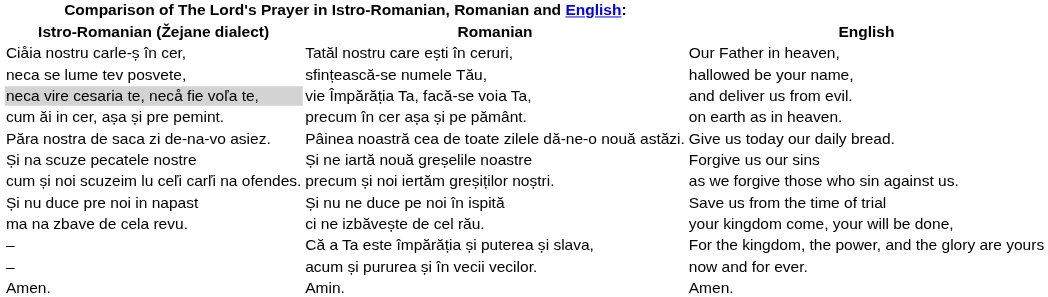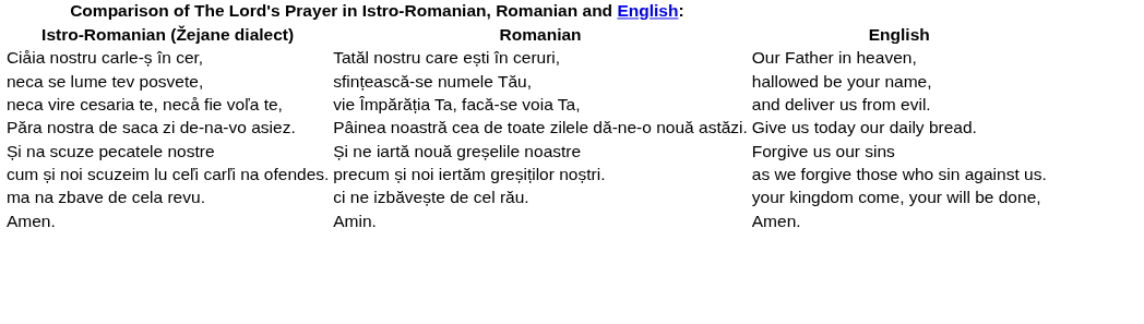vie Împărăția Ta, facă-se voia Ta, | column 1: lightgrey background -> no background
- row: cum ăi in cer, așa și pre pemint. | precum în cer așa și pe pământ. | on earth as in heaven.
- row: Și nu duce pre noi in napast | Și nu ne duce pe noi în ispită | Save us from the time of trial
- row: – | Că a Ta este împărăția și puterea și slava, | For the kingdom, the power, and the glory are yours
- row: – | acum și pururea și în vecii vecilor. | now and for ever.
